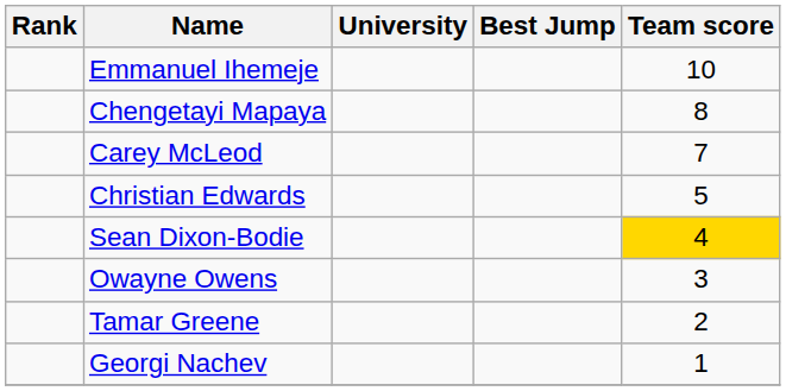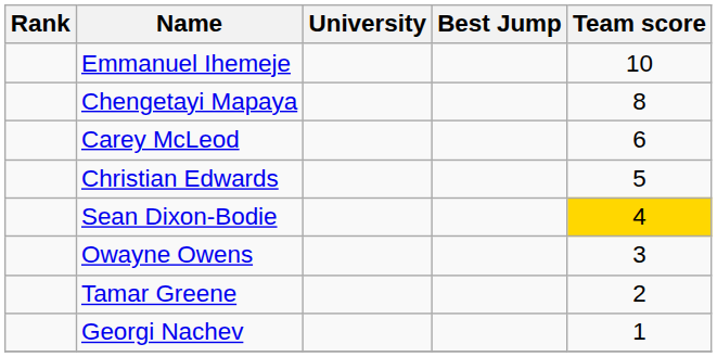Carey McLeod | Team score: 7 -> 6
